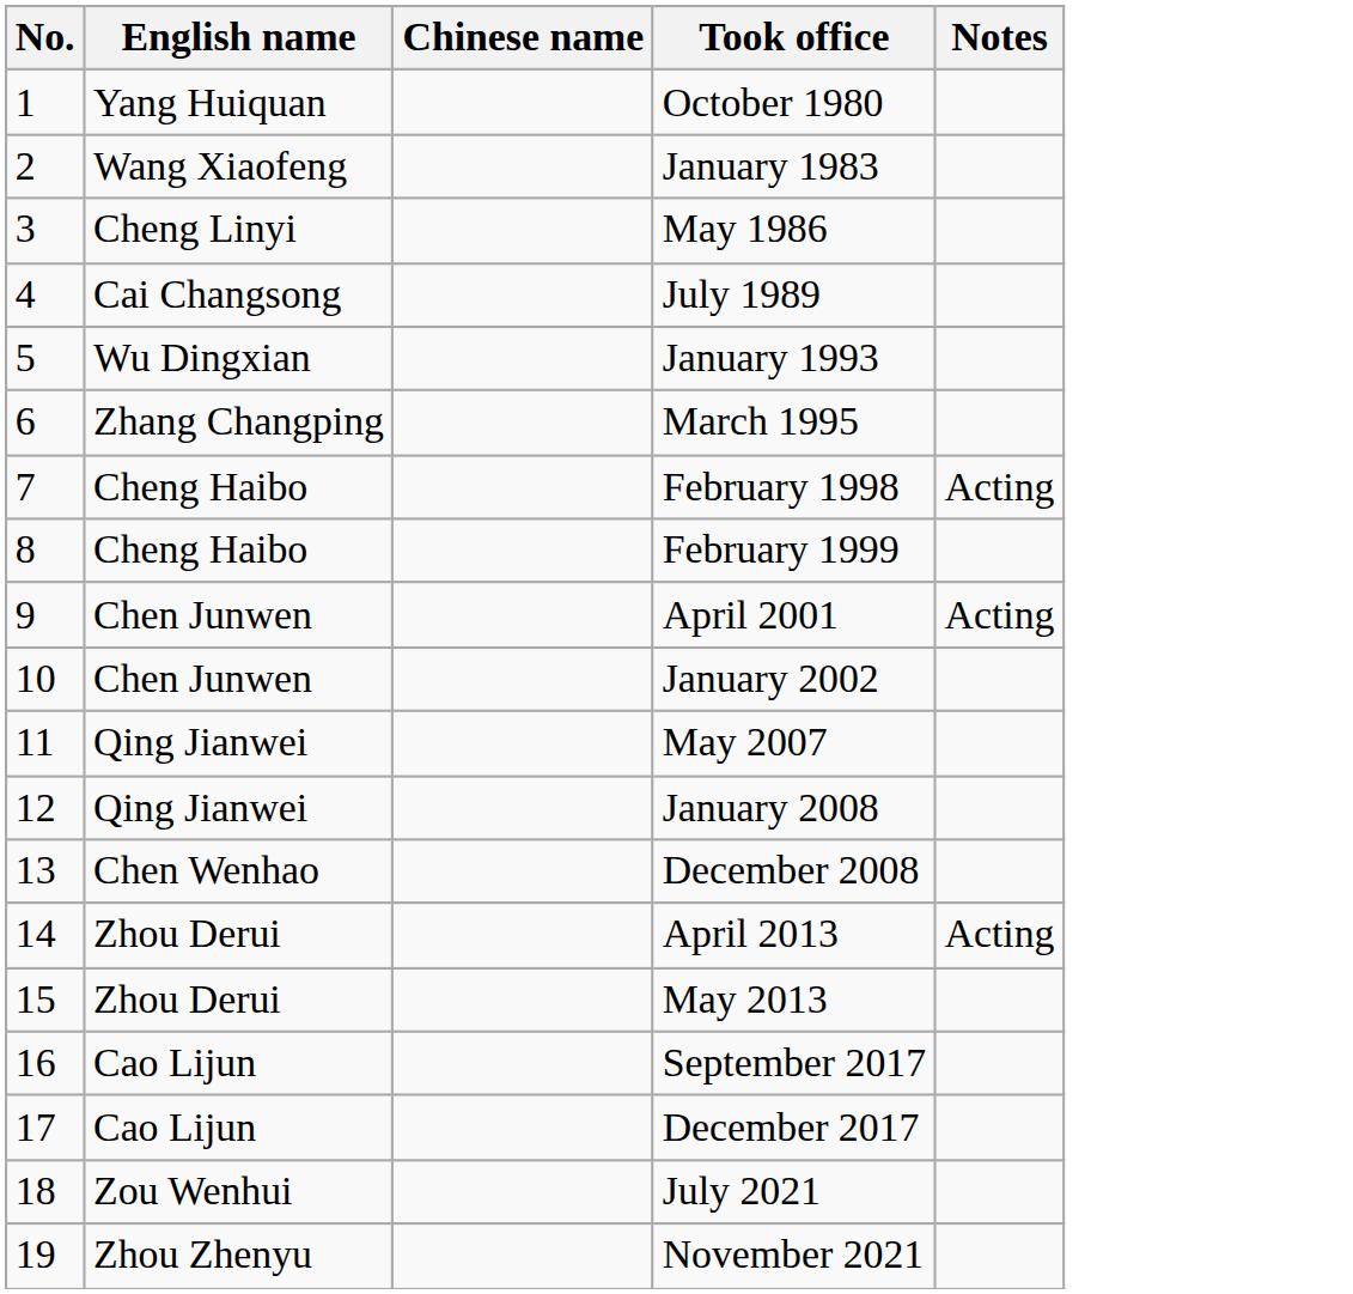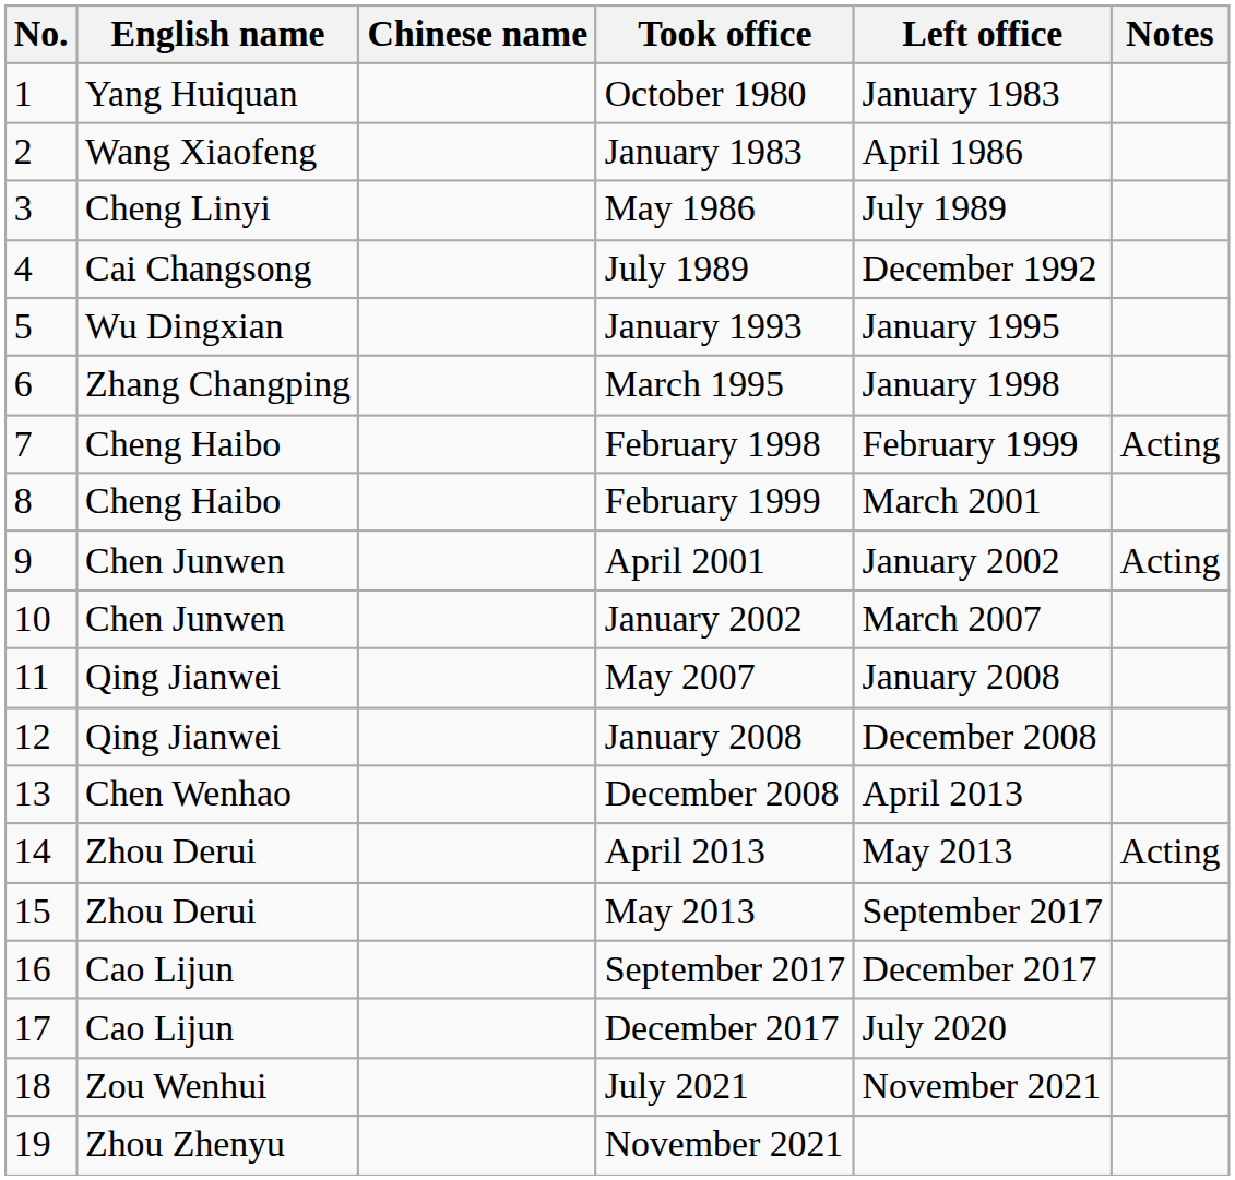+ column: Left office | January 1983 | April 1986 | July 1989 | December 1992 | January 1995 | January 1998 | February 1999 | March 2001 | January 2002 | March 2007 | January 2008 | December 2008 | April 2013 | May 2013 | September 2017 | December 2017 | July 2020 | November 2021
